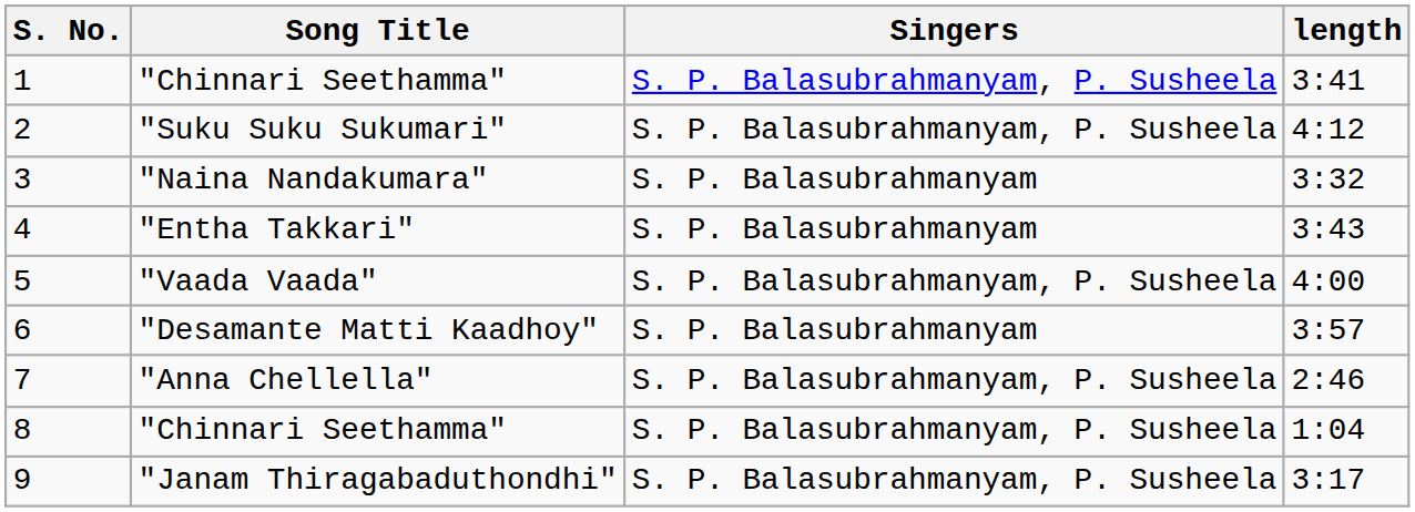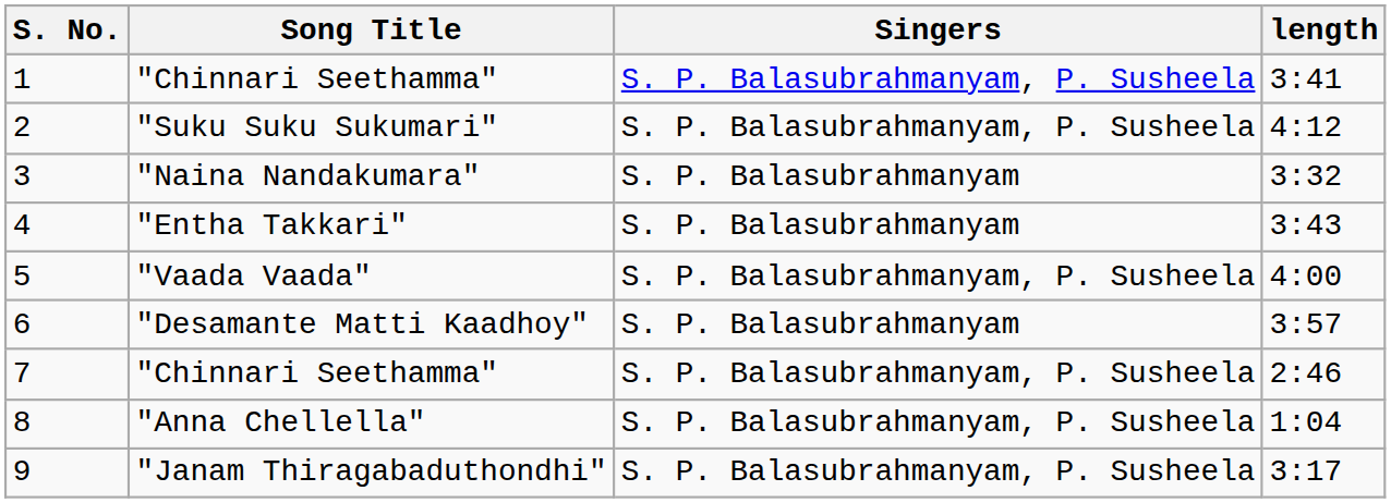7 | Song Title: "Anna Chellella" -> "Chinnari Seethamma"
8 | Song Title: "Chinnari Seethamma" -> "Anna Chellella"
